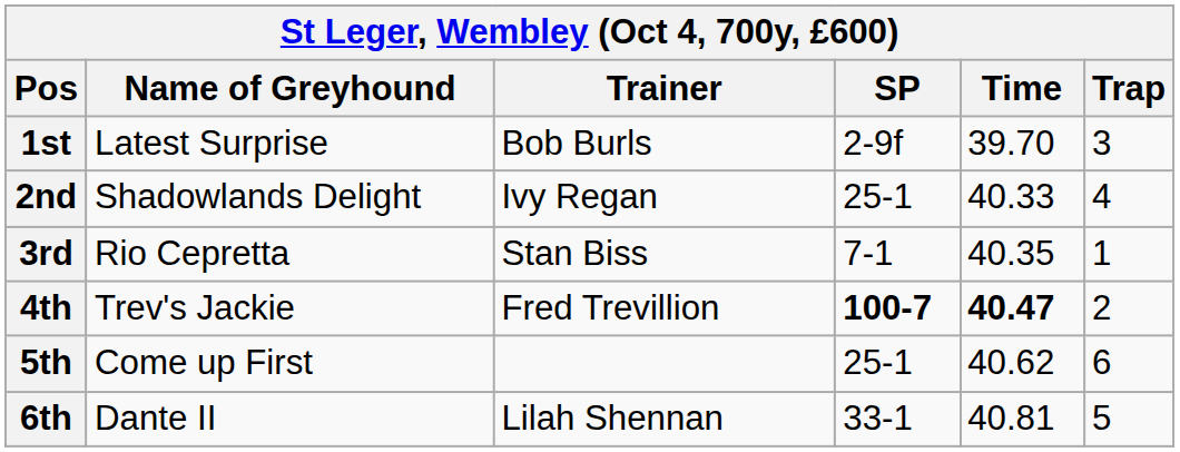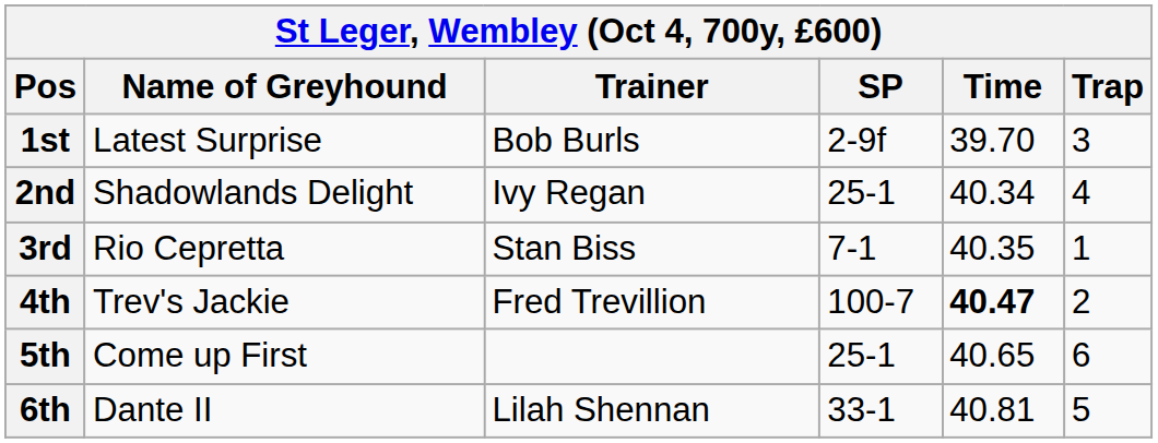2nd | Time: 40.33 -> 40.34
4th | SP: bold -> normal
5th | Time: 40.62 -> 40.65
